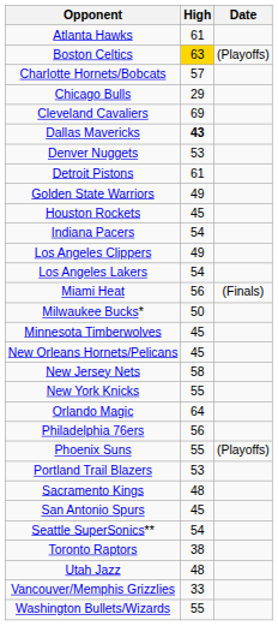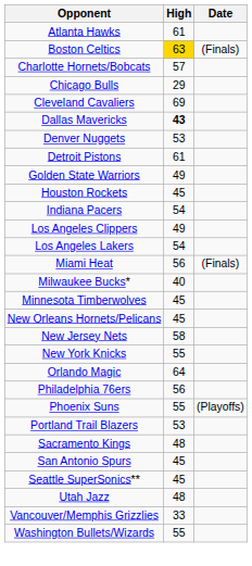Boston Celtics | Date: (Playoffs) -> (Finals)
Milwaukee Bucks* | High: 50 -> 40
Seattle SuperSonics** | High: 54 -> 45
- row: Toronto Raptors | 38
